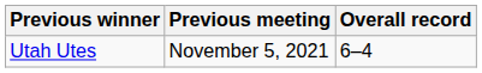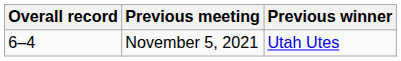columns swapped: Overall record <-> Previous winner
